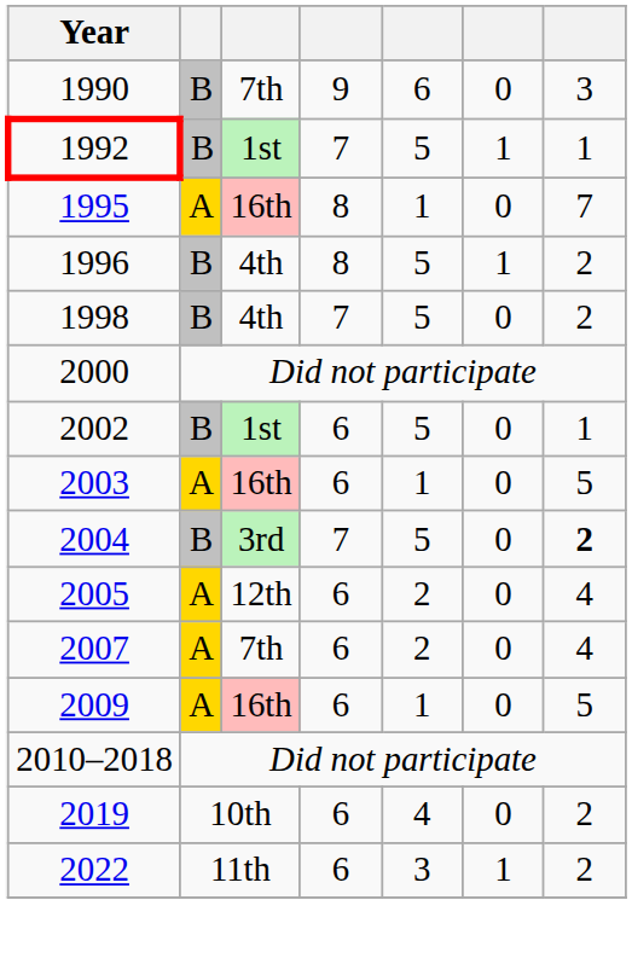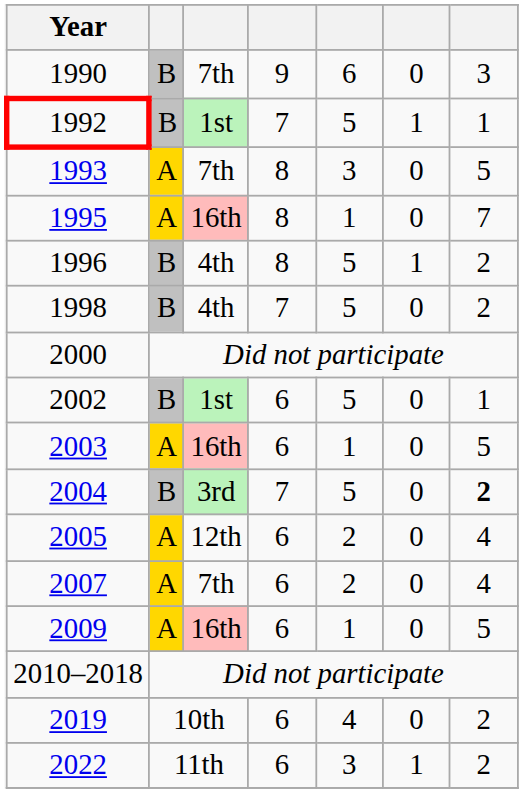+ row: 1993 | A | 7th | 8 | 3 | 0 | 5
